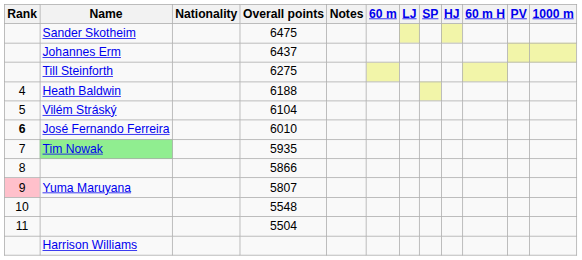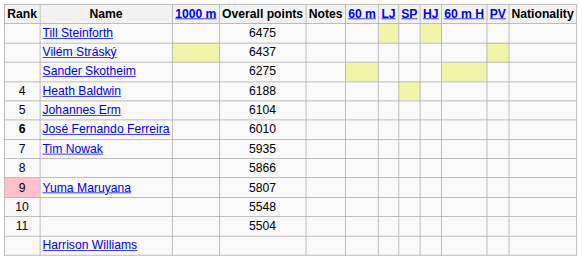columns swapped: Nationality <-> 1000 m
6475 | Name: Sander Skotheim -> Till Steinforth
6437 | Name: Johannes Erm -> Vilém Stráský
6275 | Name: Till Steinforth -> Sander Skotheim
6104 | Name: Vilém Stráský -> Johannes Erm
5935 | Name: lightgreen background -> no background
